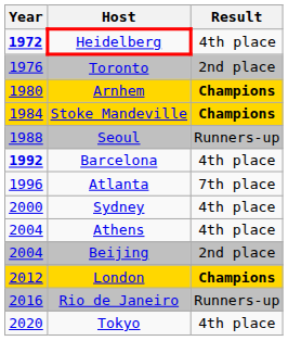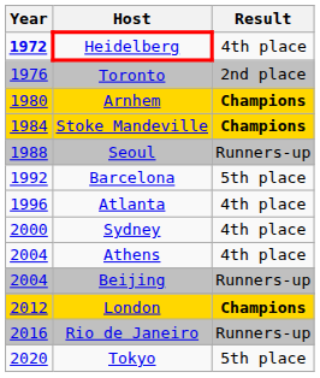Barcelona | Year: bold -> normal
Barcelona | Result: 4th place -> 5th place
Atlanta | Result: 7th place -> 4th place
Beijing | Result: 2nd place -> Runners-up
Tokyo | Result: 4th place -> 5th place
